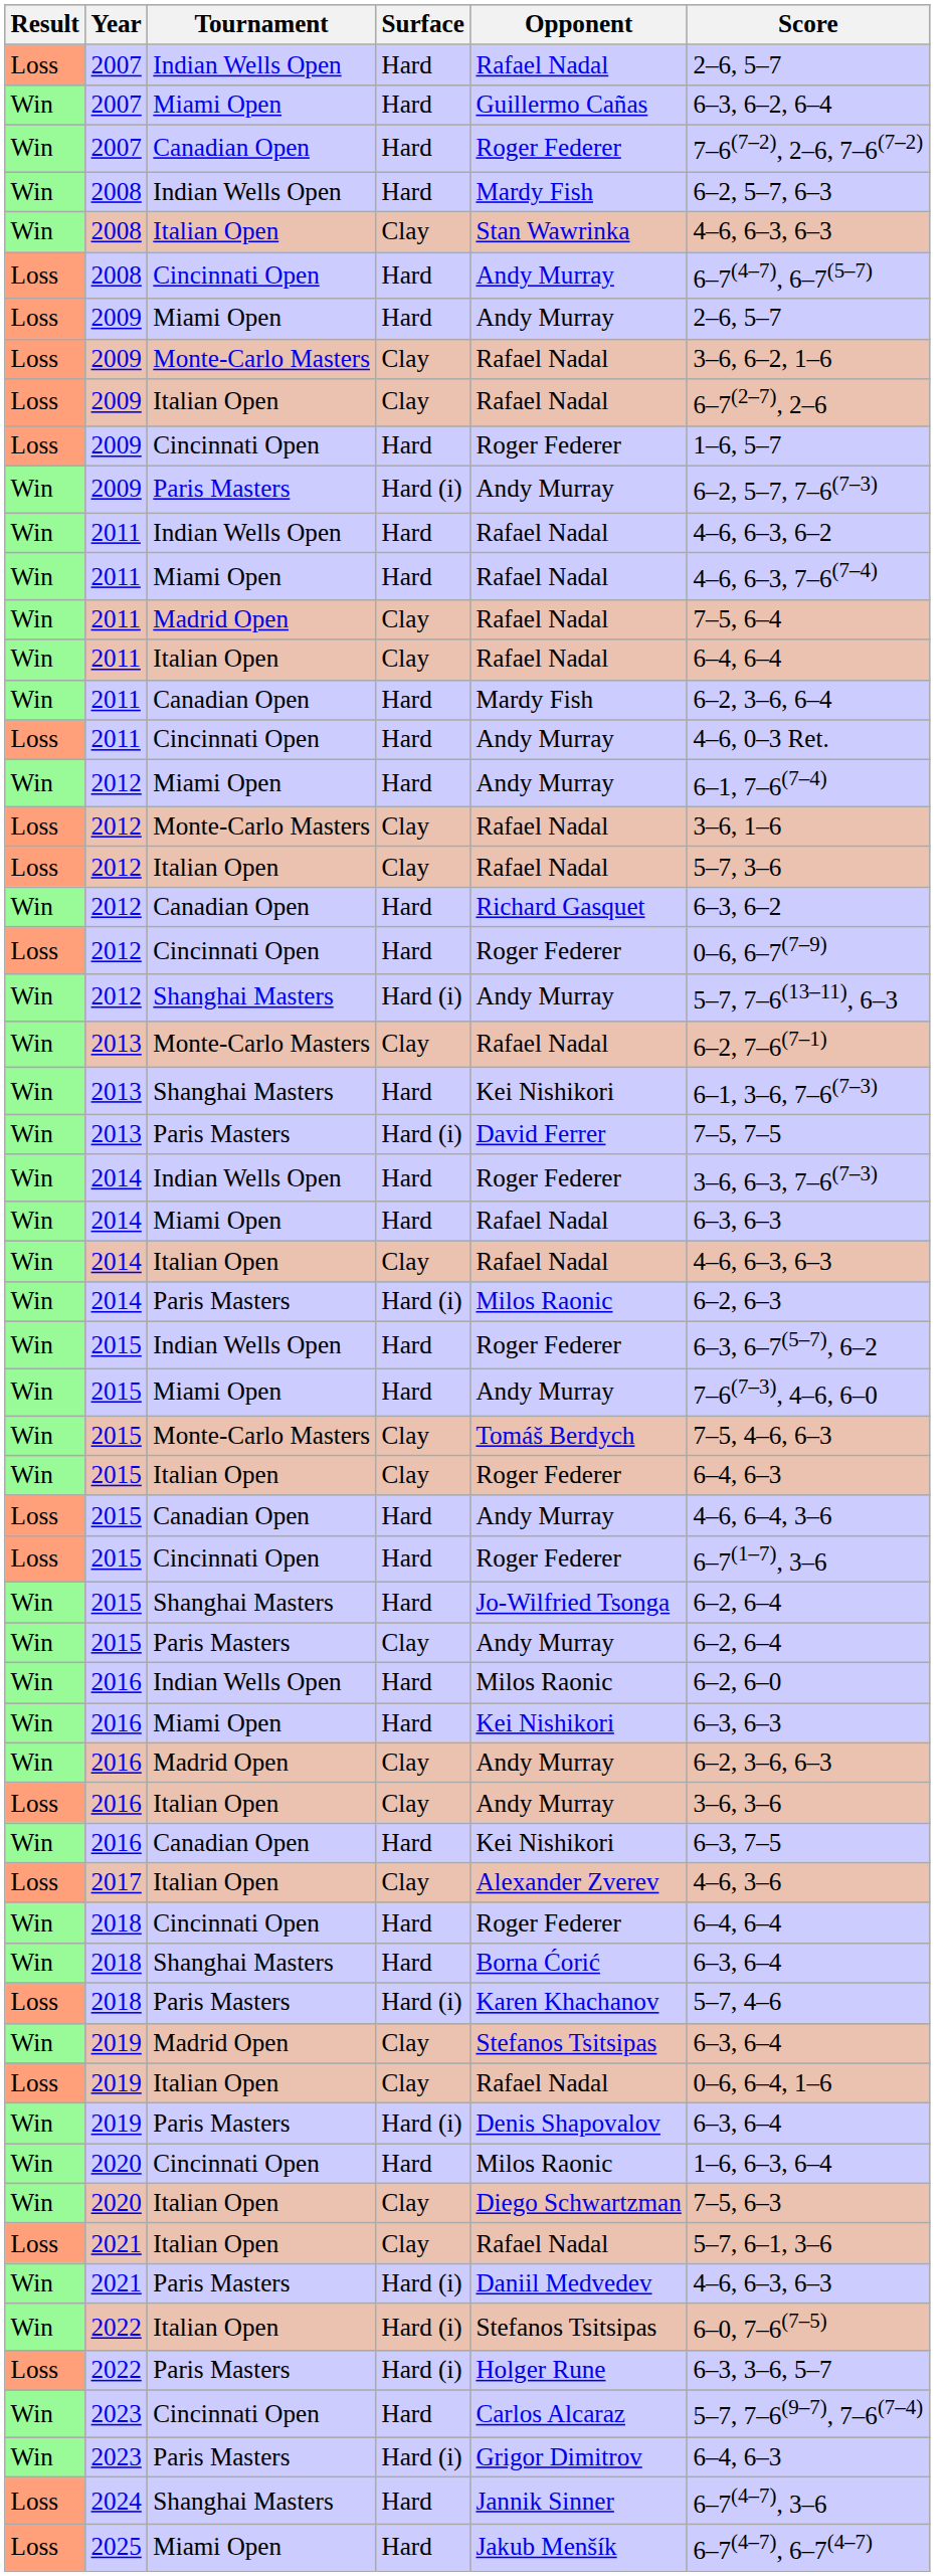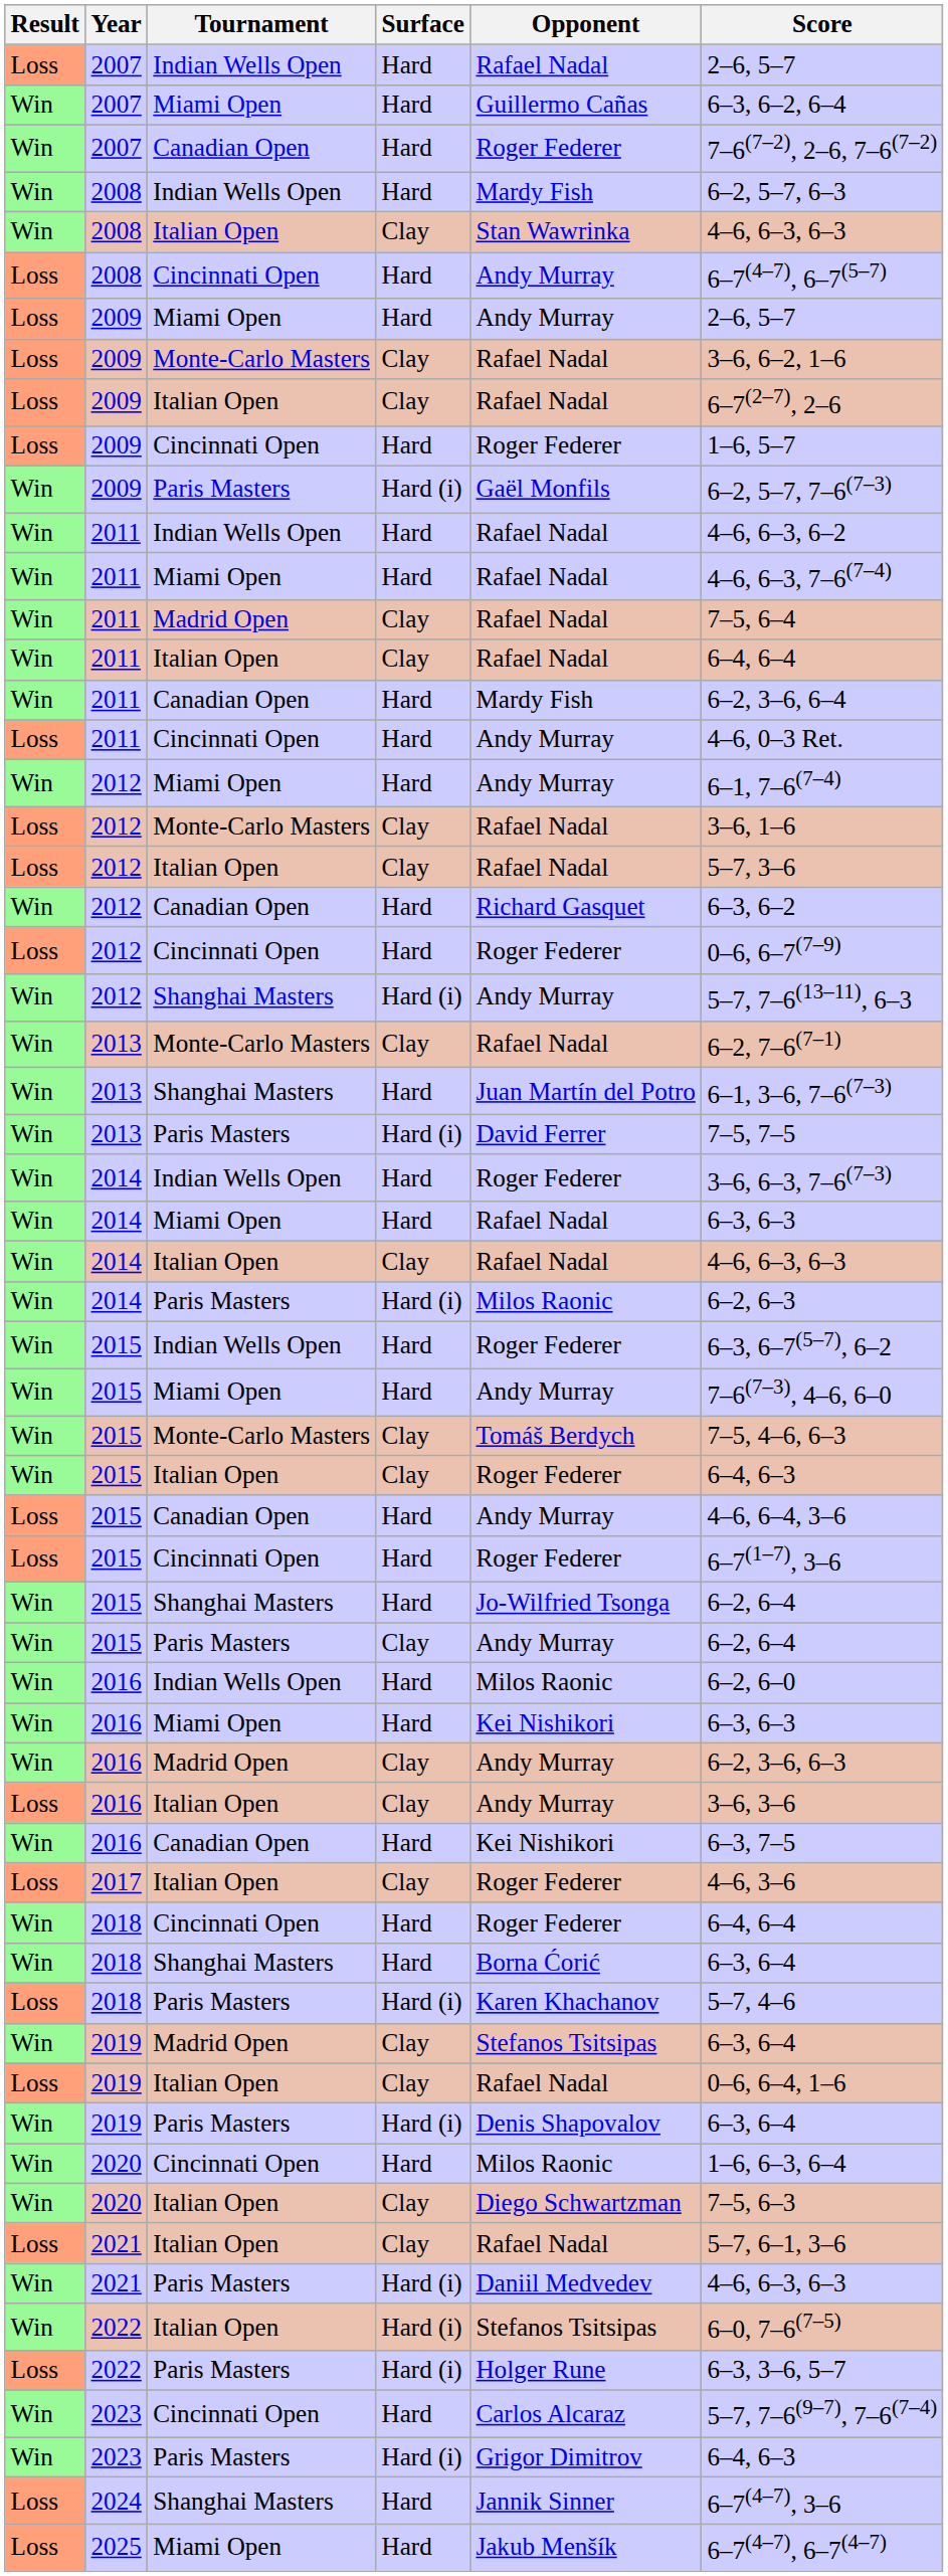2009 / Paris Masters | Opponent: Andy Murray -> Gaël Monfils
2013 / Shanghai Masters | Opponent: Kei Nishikori -> Juan Martín del Potro
2017 | Opponent: Alexander Zverev -> Roger Federer
